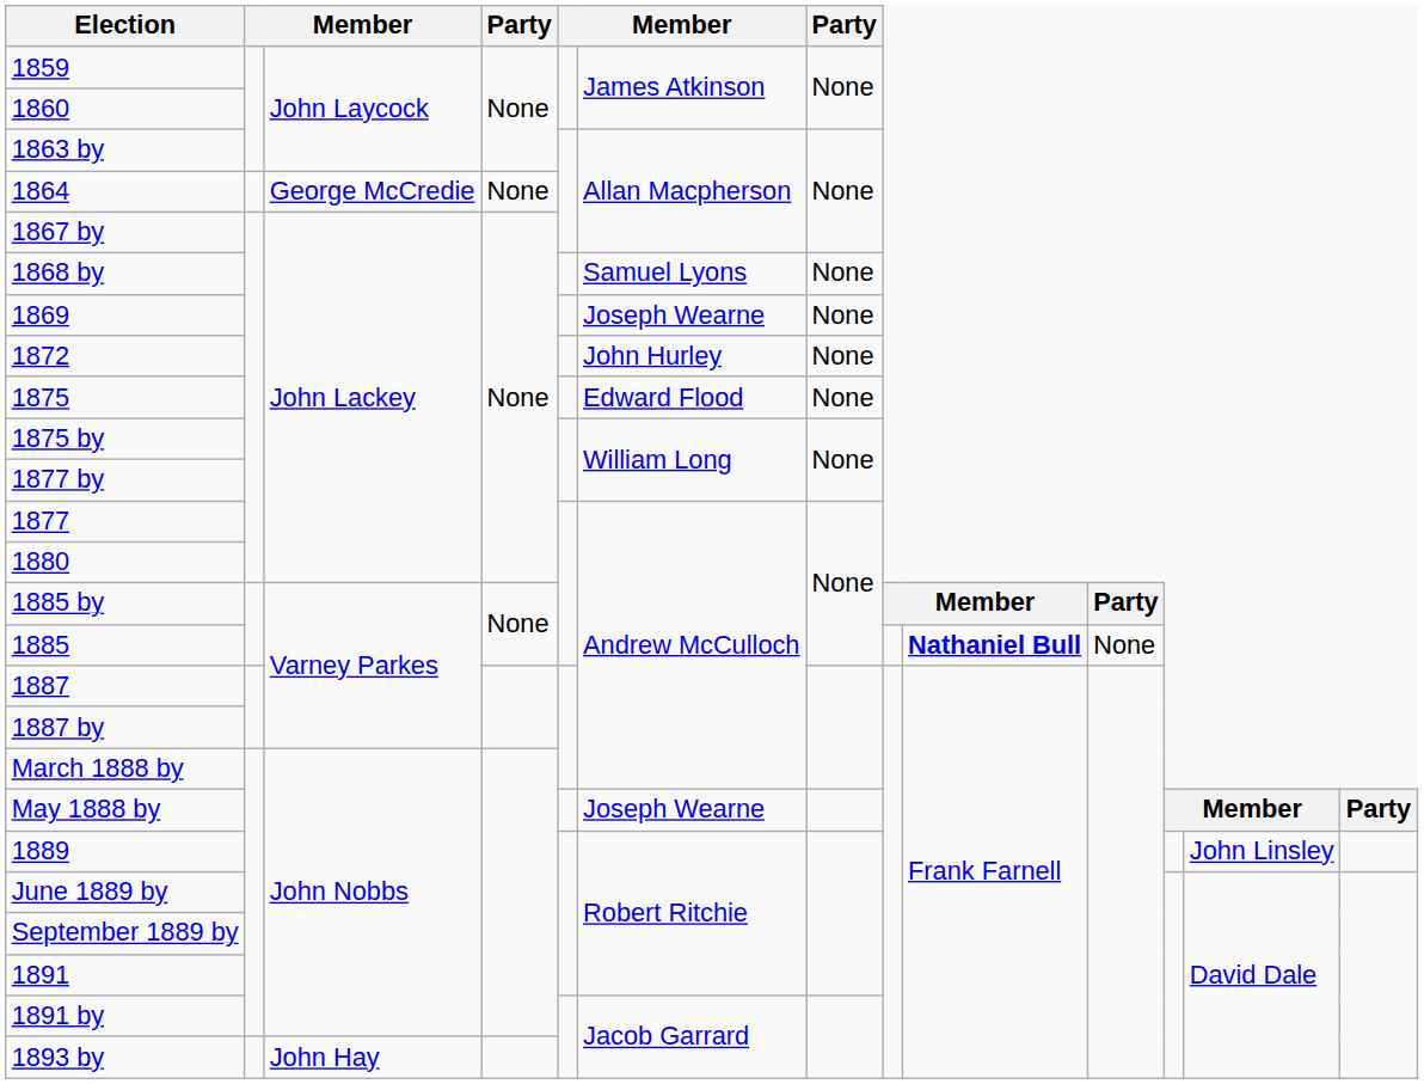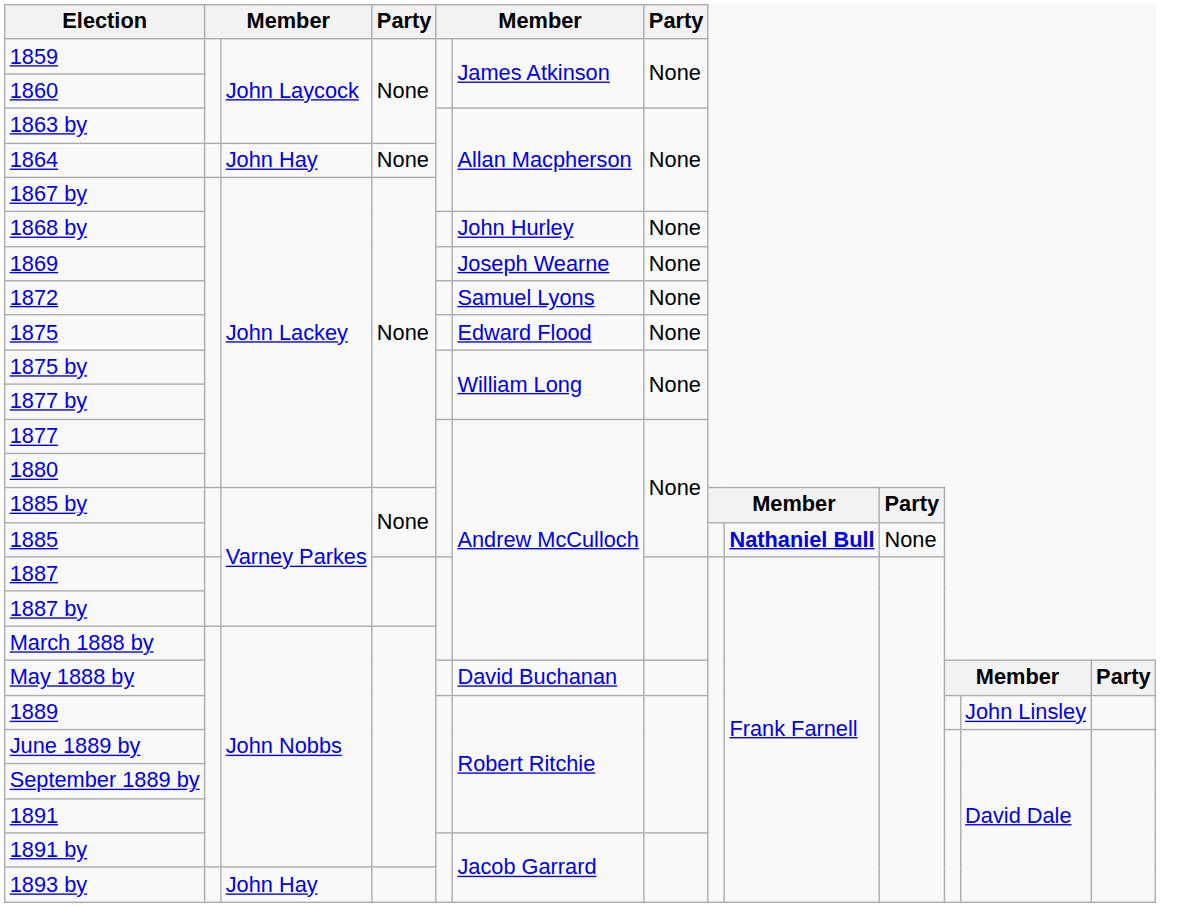1864 | column 3: George McCredie -> John Hay
1868 by | column 6: Samuel Lyons -> John Hurley
1872 | column 6: John Hurley -> Samuel Lyons
May 1888 by | column 6: Joseph Wearne -> David Buchanan
